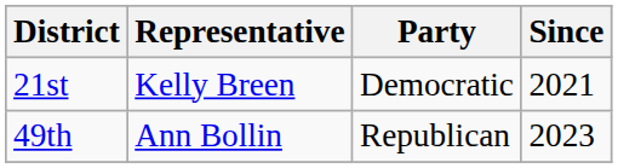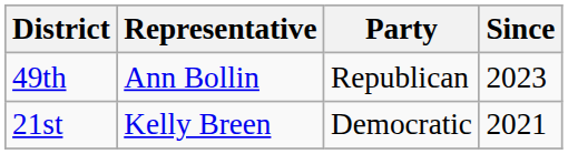rows swapped: 21st <-> 49th
